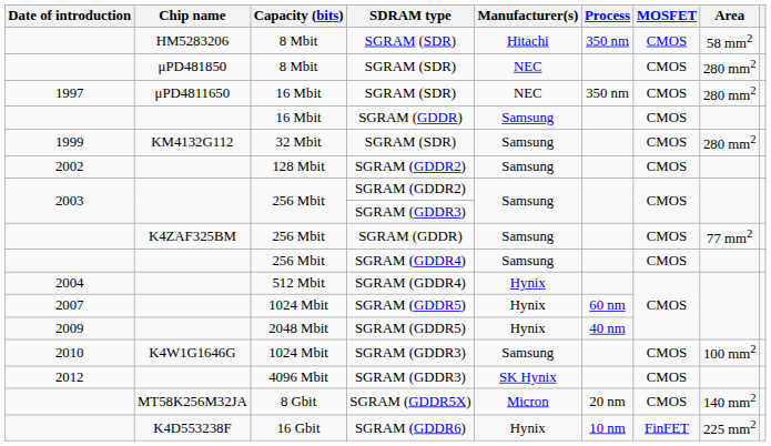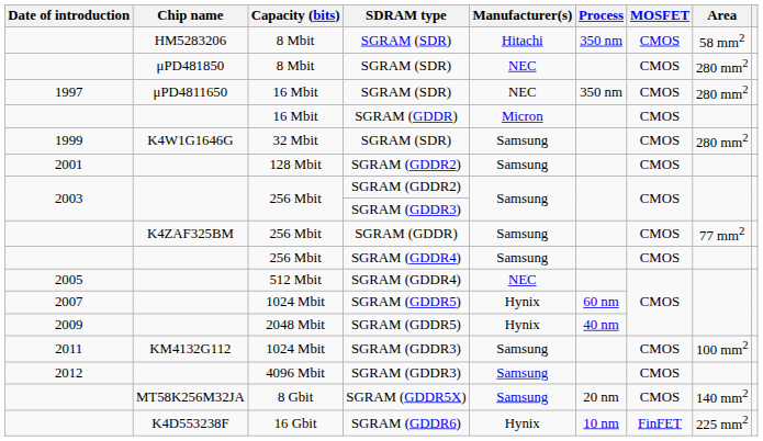16 Mbit / SGRAM (GDDR) | Manufacturer(s): Samsung -> Micron
32 Mbit | Chip name: KM4132G112 -> K4W1G1646G
128 Mbit | Date of introduction: 2002 -> 2001
512 Mbit | Date of introduction: 2004 -> 2005
512 Mbit | Manufacturer(s): Hynix -> NEC
1024 Mbit / SGRAM (GDDR3) | Date of introduction: 2010 -> 2011
1024 Mbit / SGRAM (GDDR3) | Chip name: K4W1G1646G -> KM4132G112
4096 Mbit | Manufacturer(s): SK Hynix -> Samsung
8 Gbit | Manufacturer(s): Micron -> Samsung
